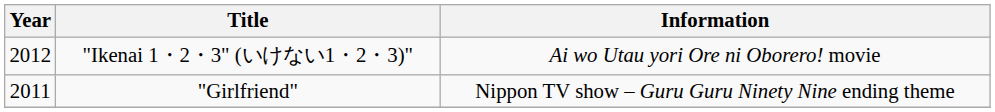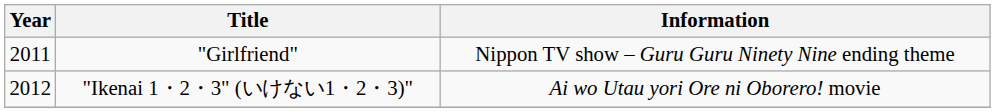rows swapped: "Girlfriend" <-> "Ikenai 1・2・3" (いけない1・2・3)"
